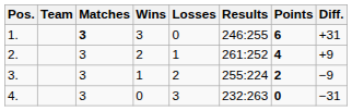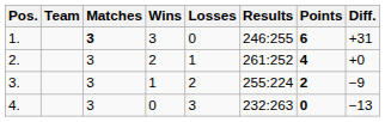2. | Diff.: +9 -> +0
4. | Diff.: −31 -> −13
